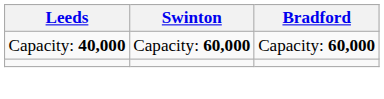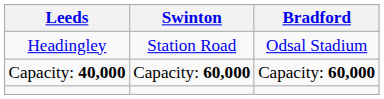+ row: Headingley | Station Road | Odsal Stadium
